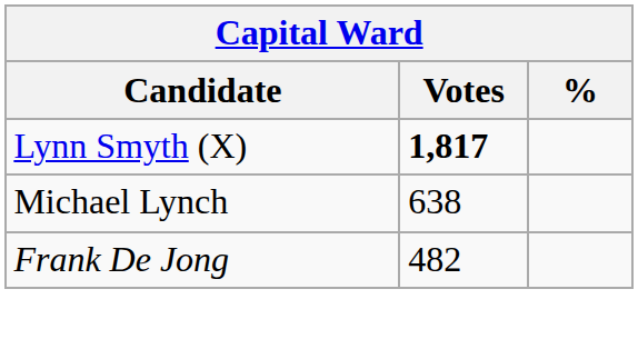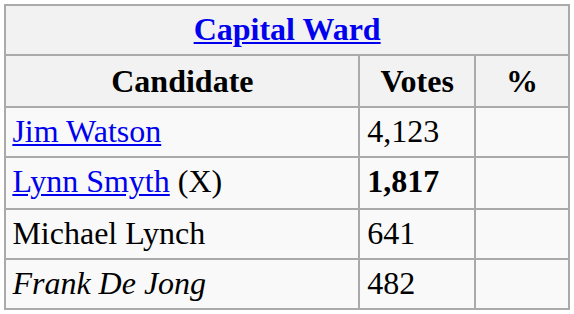+ row: Jim Watson | 4,123
Michael Lynch | Votes: 638 -> 641
